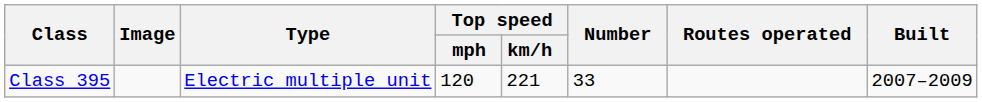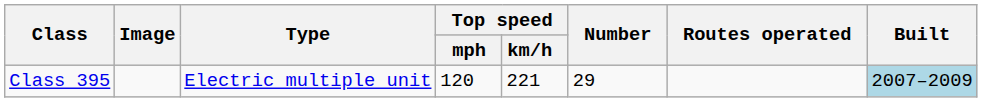Class 395 | Number: 33 -> 29
Class 395 | Built: no background -> lightblue background
